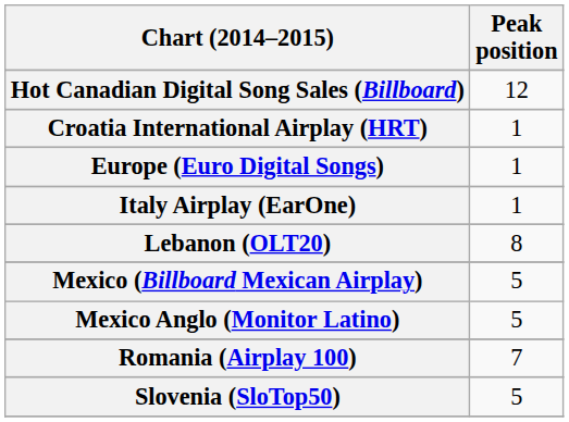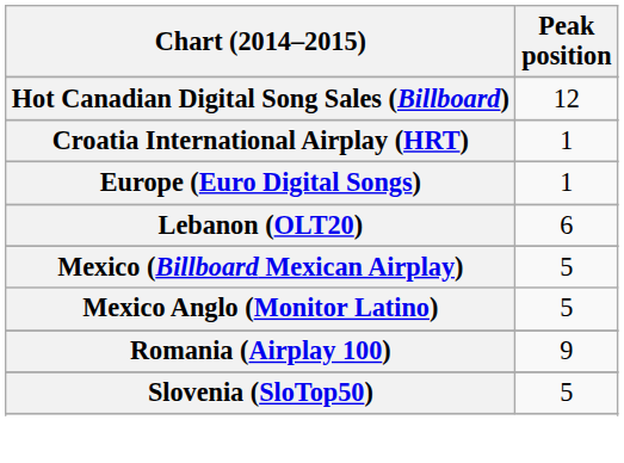- row: Italy Airplay (EarOne) | 1
Lebanon (OLT20) | Peak position: 8 -> 6
Romania (Airplay 100) | Peak position: 7 -> 9
